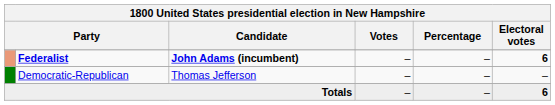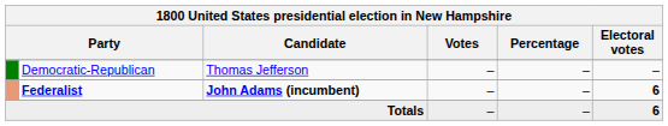rows swapped: Federalist <-> Democratic-Republican
